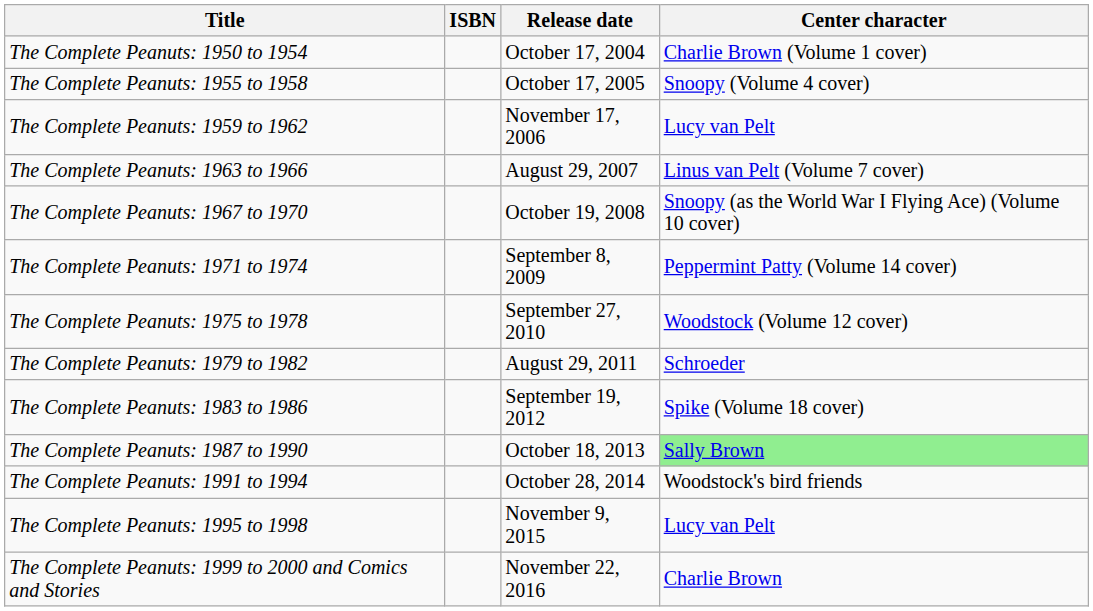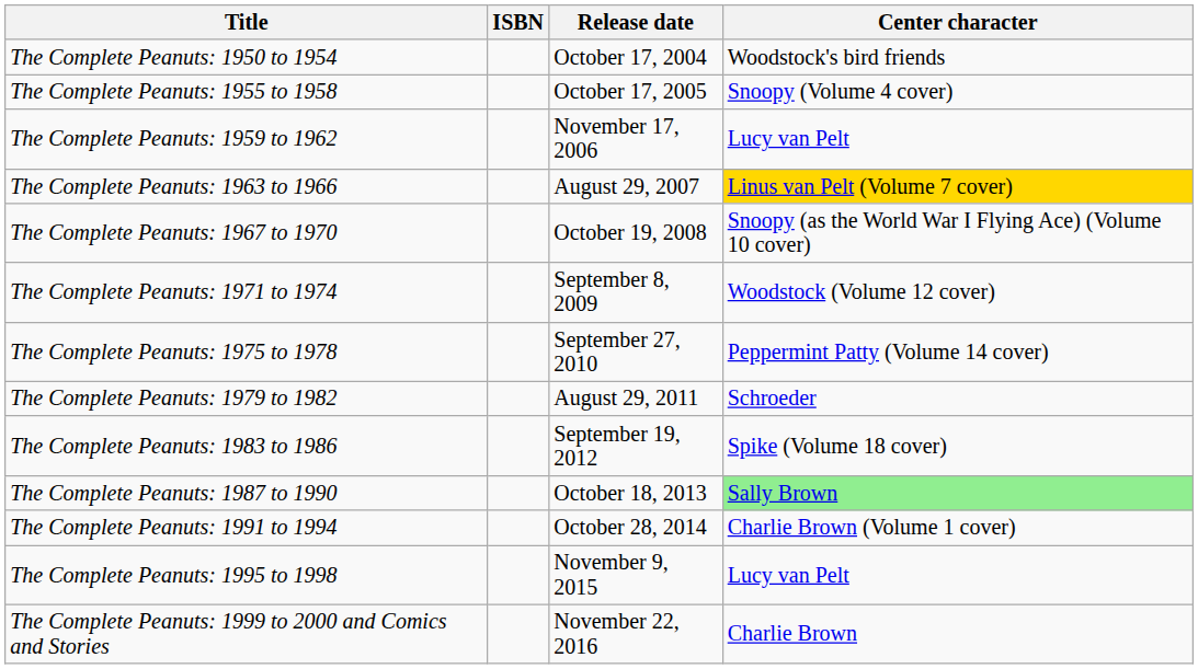The Complete Peanuts: 1950 to 1954 | Center character: Charlie Brown (Volume 1 cover) -> Woodstock's bird friends
The Complete Peanuts: 1963 to 1966 | Center character: no background -> gold background
The Complete Peanuts: 1971 to 1974 | Center character: Peppermint Patty (Volume 14 cover) -> Woodstock (Volume 12 cover)
The Complete Peanuts: 1975 to 1978 | Center character: Woodstock (Volume 12 cover) -> Peppermint Patty (Volume 14 cover)
The Complete Peanuts: 1991 to 1994 | Center character: Woodstock's bird friends -> Charlie Brown (Volume 1 cover)
